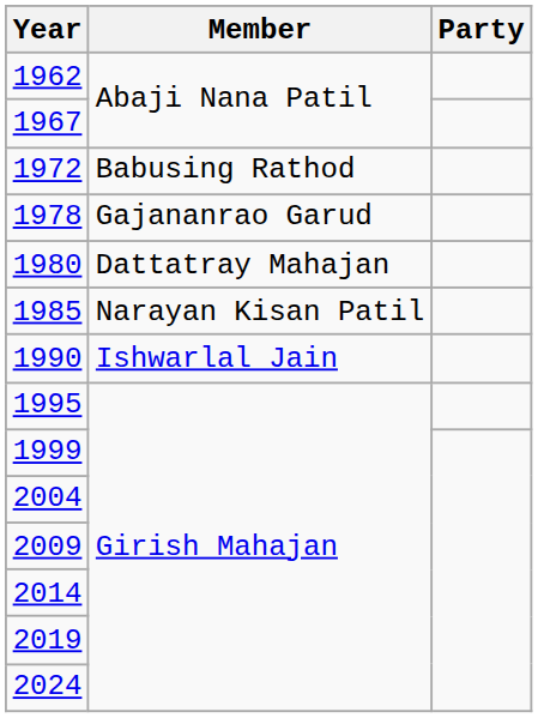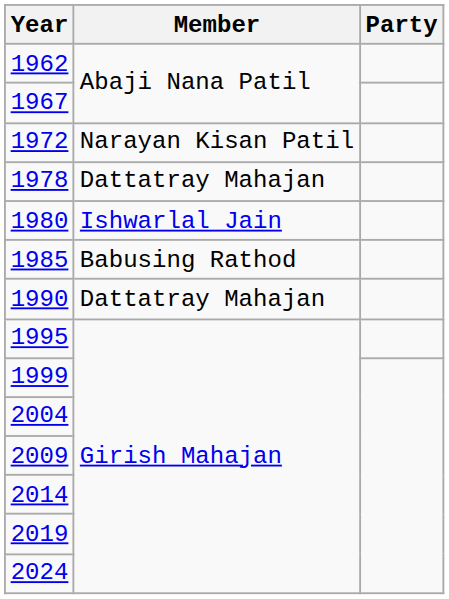1972 | Member: Babusing Rathod -> Narayan Kisan Patil
1978 | Member: Gajananrao Garud -> Dattatray Mahajan
1980 | Member: Dattatray Mahajan -> Ishwarlal Jain
1985 | Member: Narayan Kisan Patil -> Babusing Rathod
1990 | Member: Ishwarlal Jain -> Dattatray Mahajan
